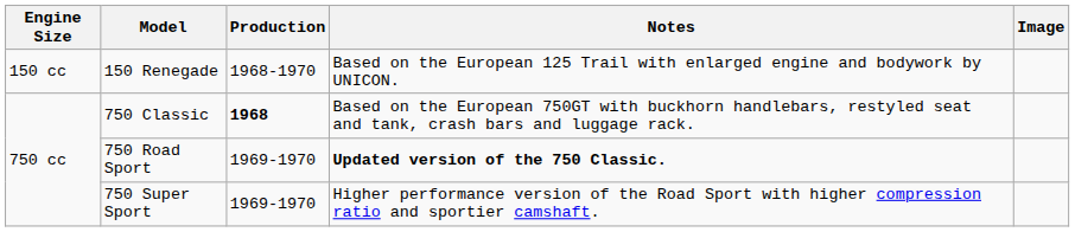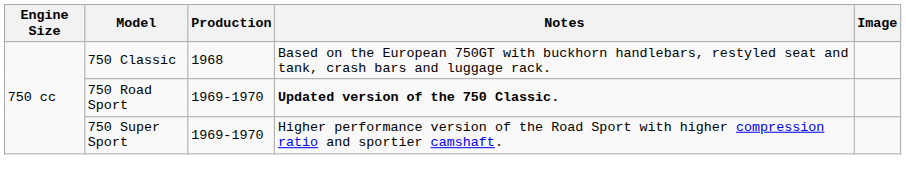- row: 150 cc | 150 Renegade | 1968-1970 | Based on the European 125 Trail with enlarged engine and bodywork by UNICON.
750 Classic | Production: bold -> normal
